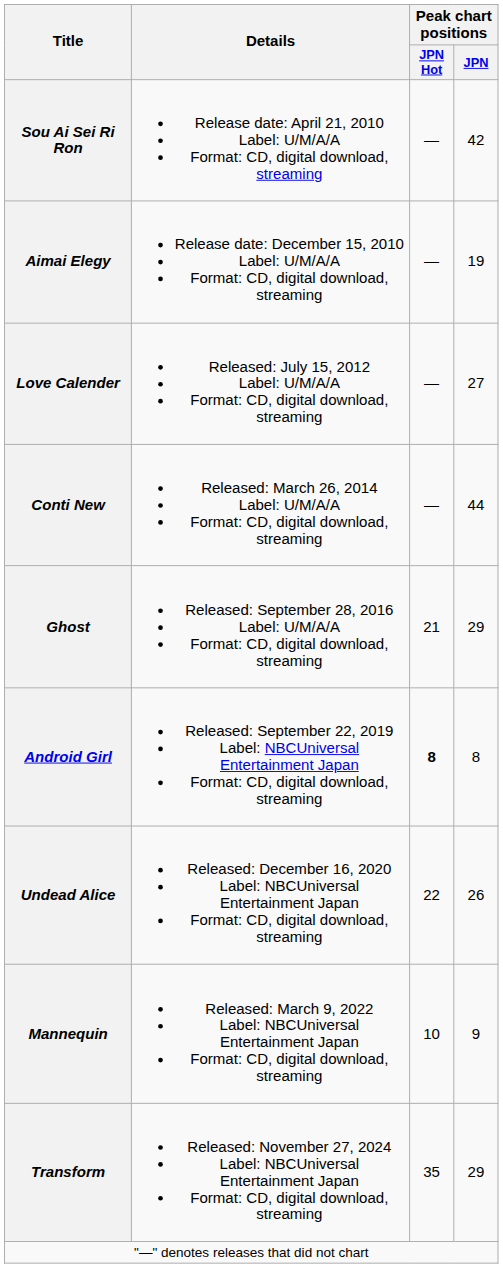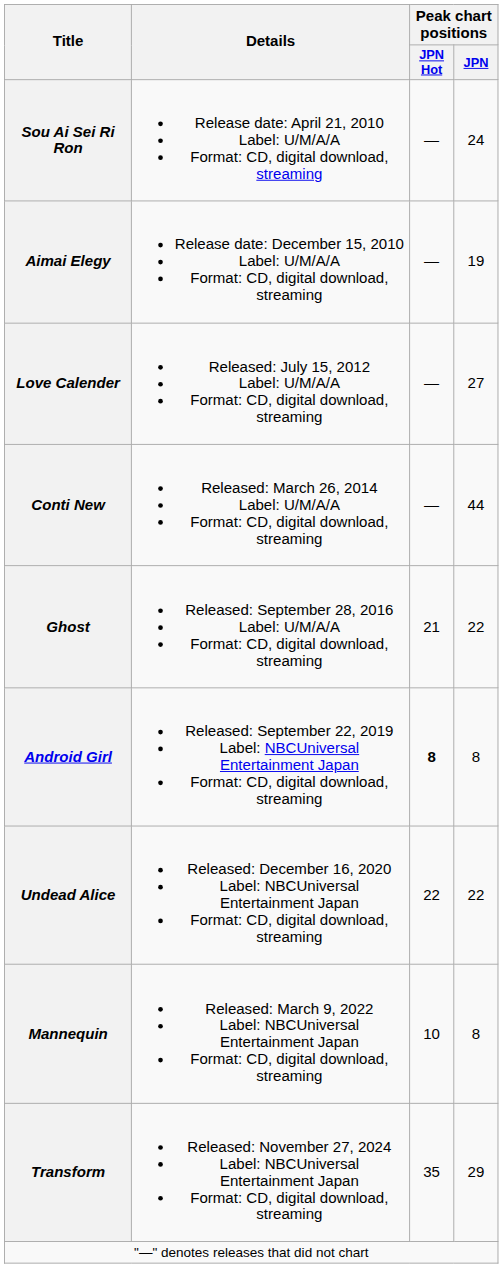Sou Ai Sei Ri Ron | Peak chart positions / JPN: 42 -> 24
Ghost | Peak chart positions / JPN: 29 -> 22
Undead Alice | Peak chart positions / JPN: 26 -> 22
Mannequin | Peak chart positions / JPN: 9 -> 8
